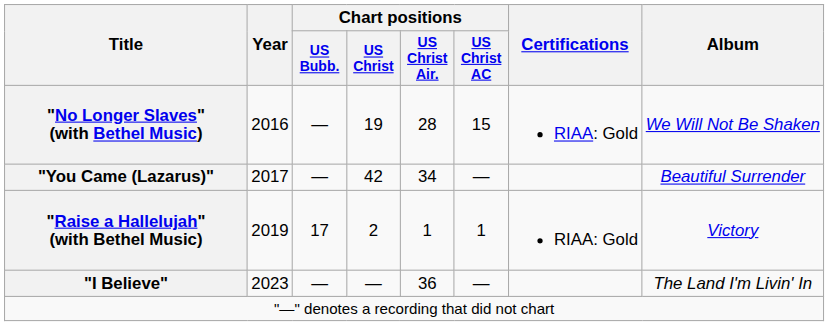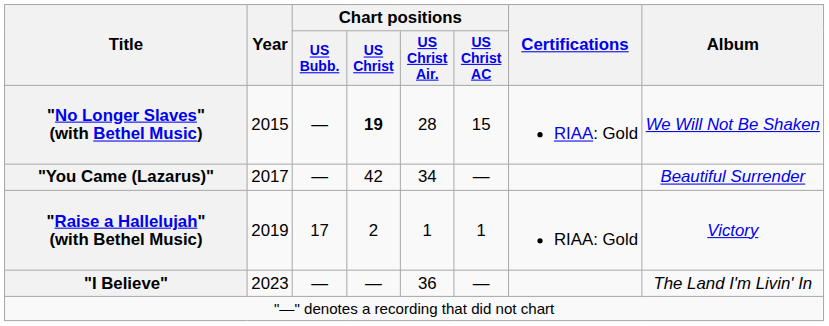"No Longer Slaves" (with Bethel Music) | Year: 2016 -> 2015
"No Longer Slaves" (with Bethel Music) | Chart positions / US Christ: normal -> bold
